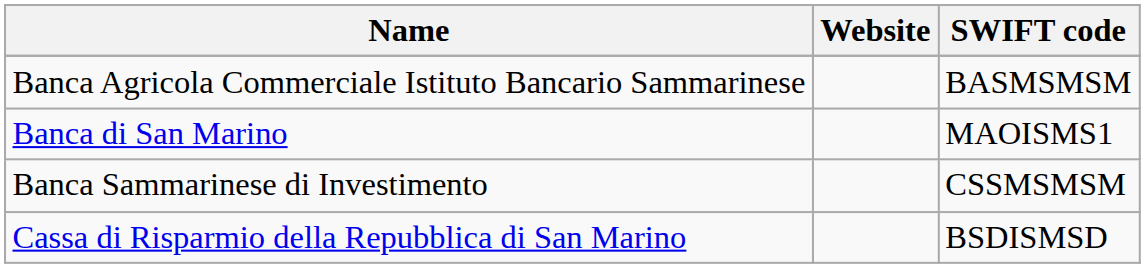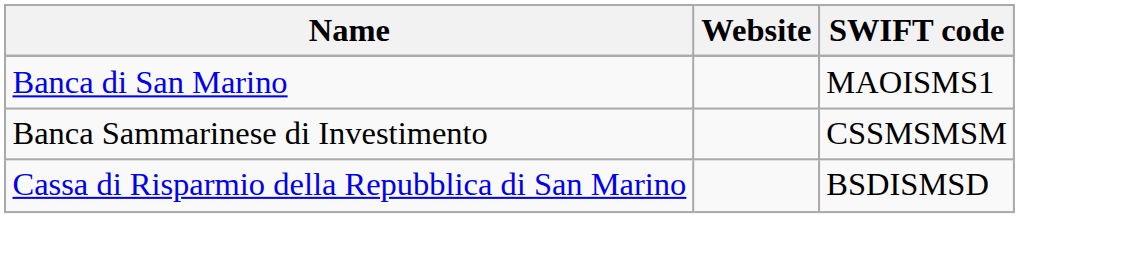- row: Banca Agricola Commerciale Istituto Bancario Sammarinese | BASMSMSM
